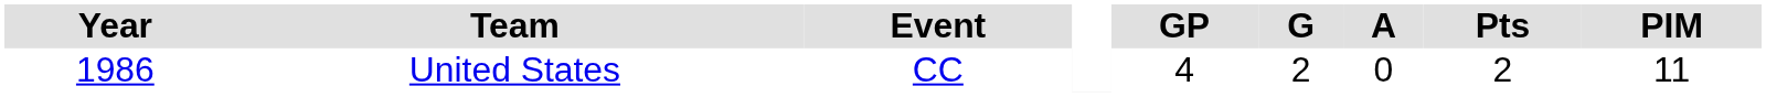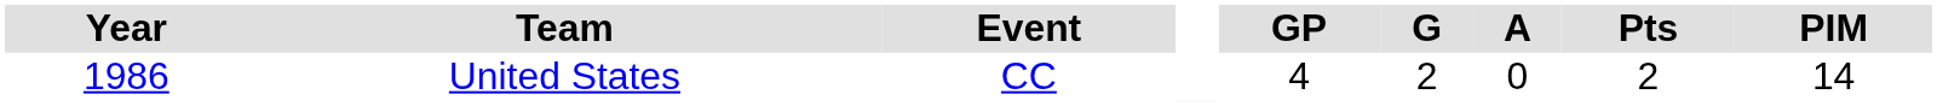United States | PIM: 11 -> 14
